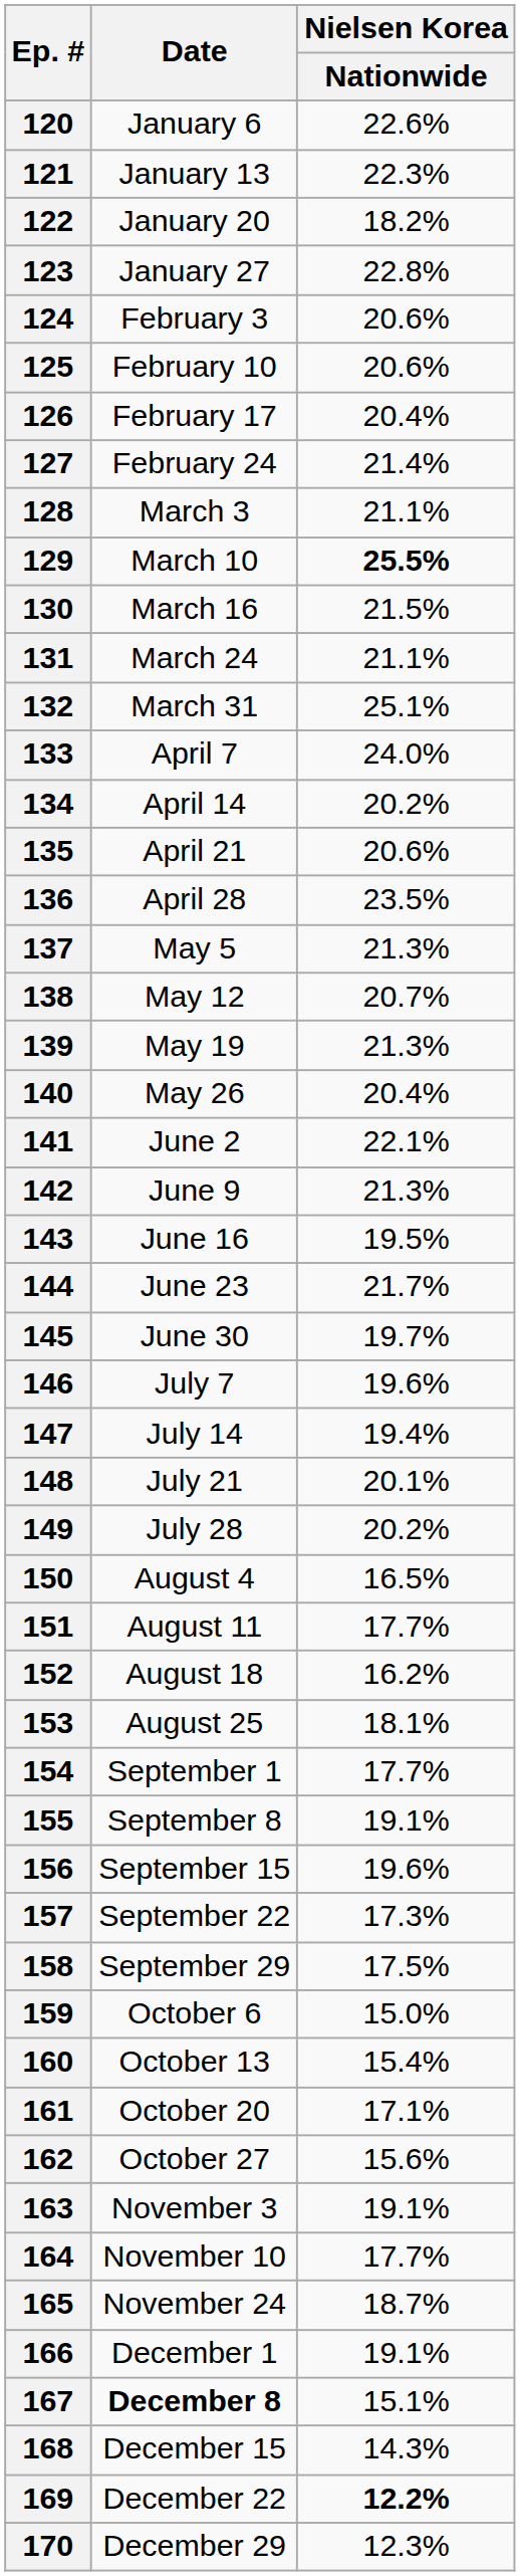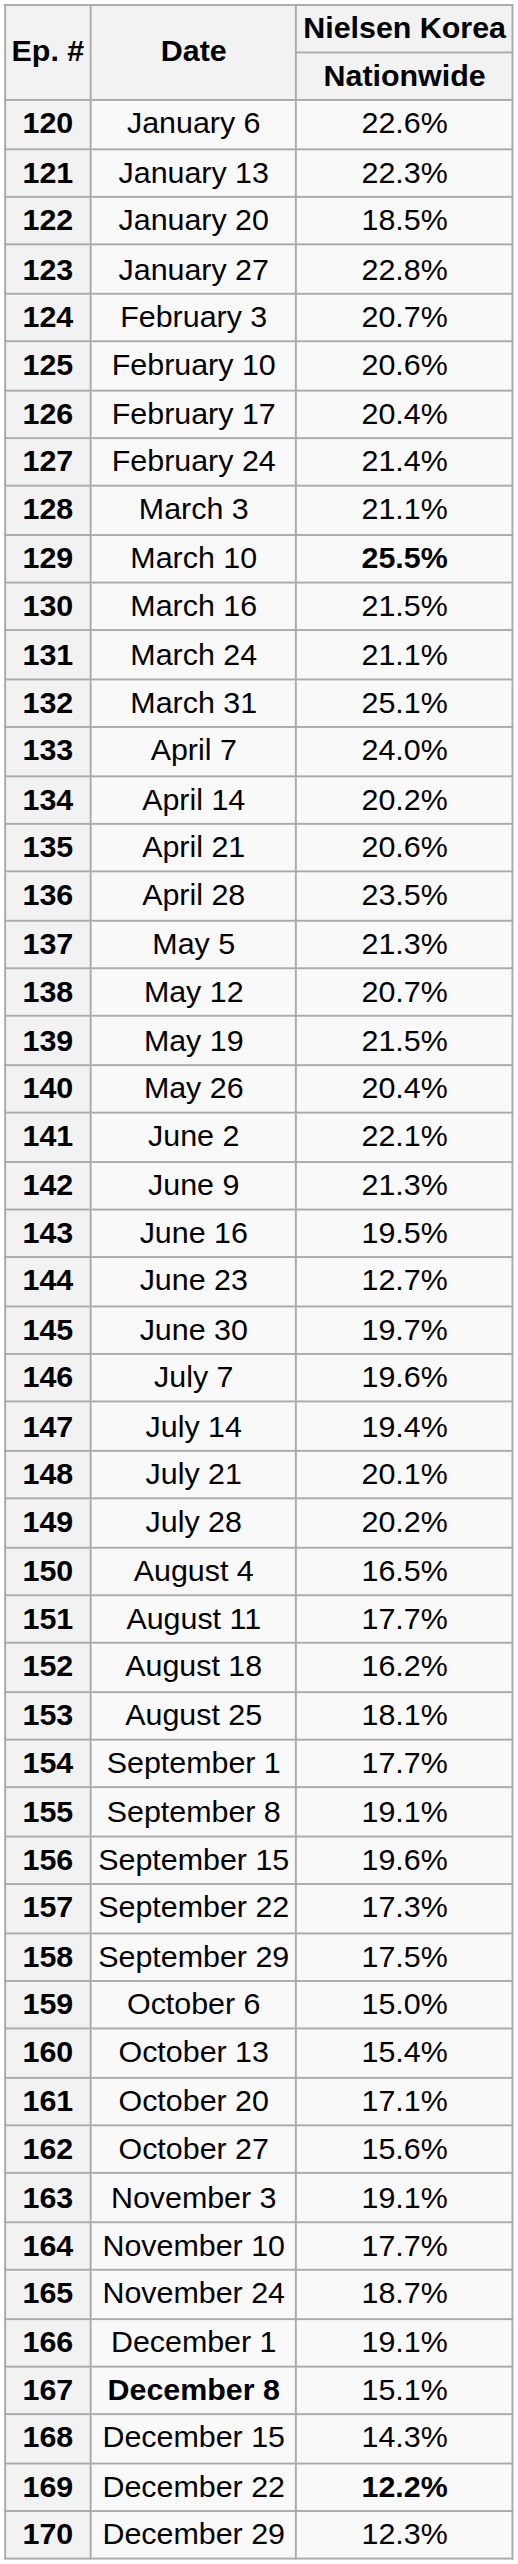122 | Nielsen Korea / Nationwide: 18.2% -> 18.5%
124 | Nielsen Korea / Nationwide: 20.6% -> 20.7%
139 | Nielsen Korea / Nationwide: 21.3% -> 21.5%
144 | Nielsen Korea / Nationwide: 21.7% -> 12.7%
